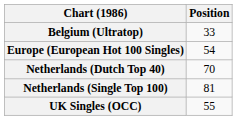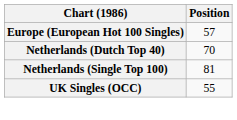- row: Belgium (Ultratop) | 33
Europe (European Hot 100 Singles) | Position: 54 -> 57
